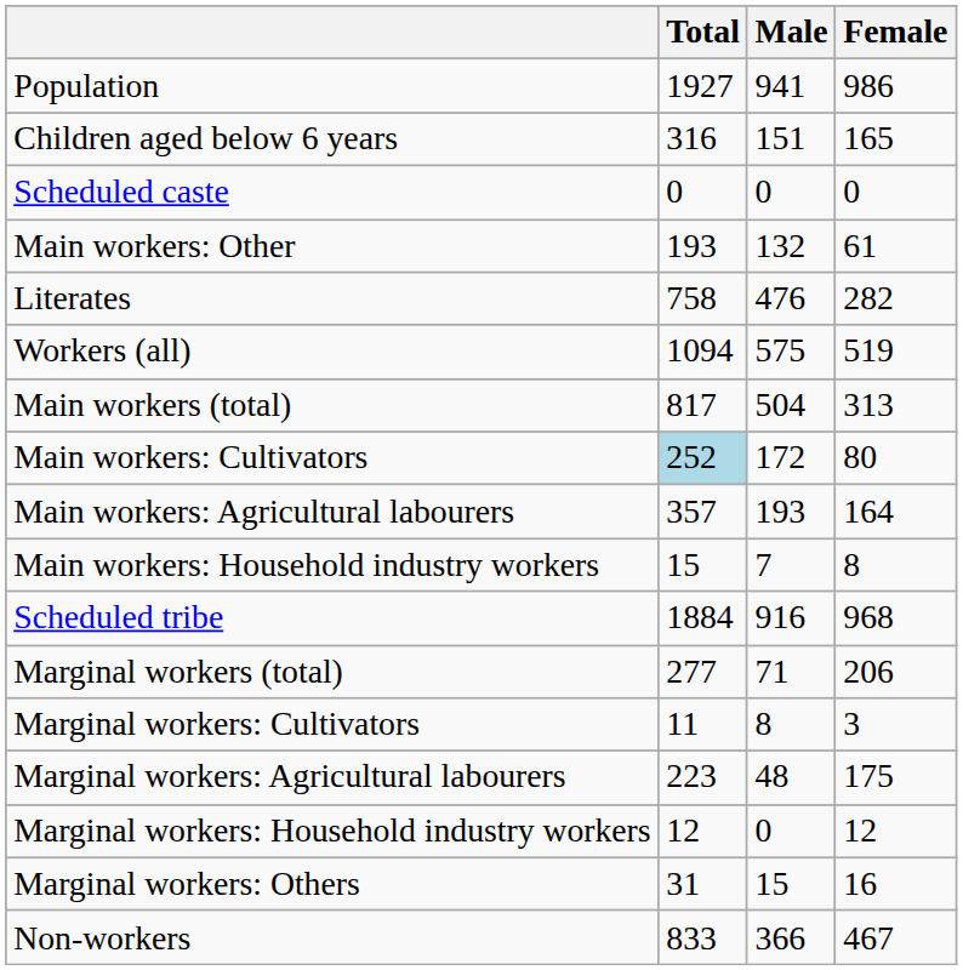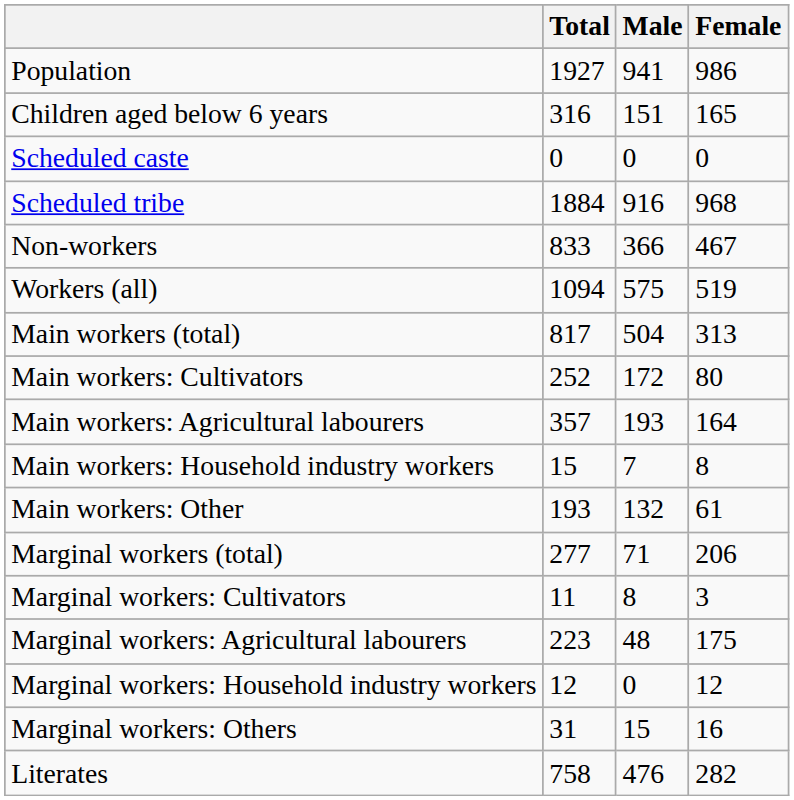rows swapped: Scheduled tribe <-> Main workers: Other
rows swapped: Literates <-> Non-workers
Main workers: Cultivators | Total: lightblue background -> no background
